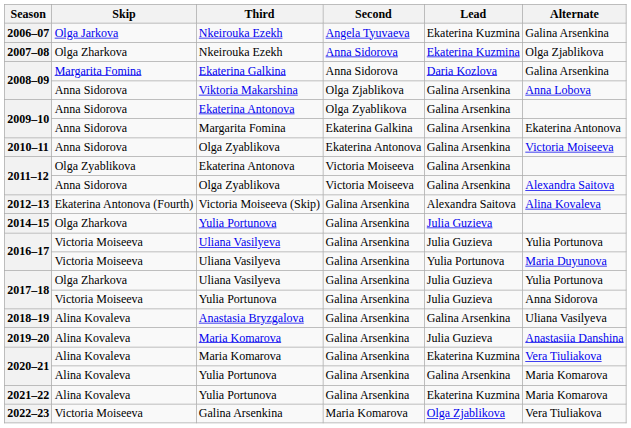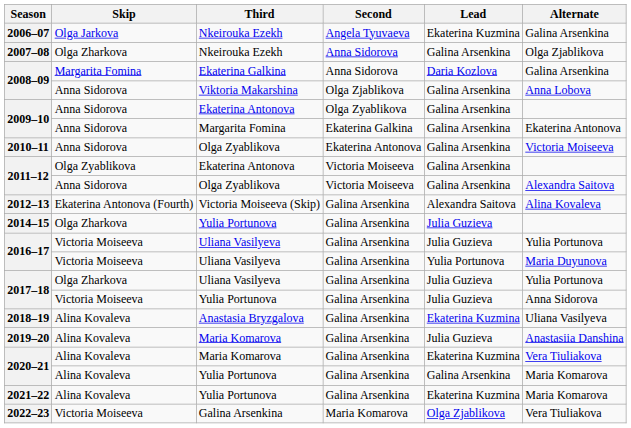2007–08 | Lead: Ekaterina Kuzmina -> Galina Arsenkina
2018–19 | Lead: Galina Arsenkina -> Ekaterina Kuzmina
